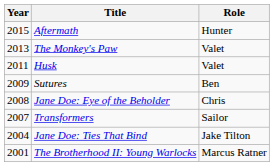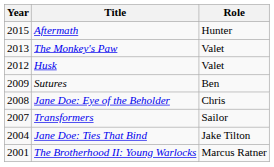Husk | Year: 2011 -> 2012
